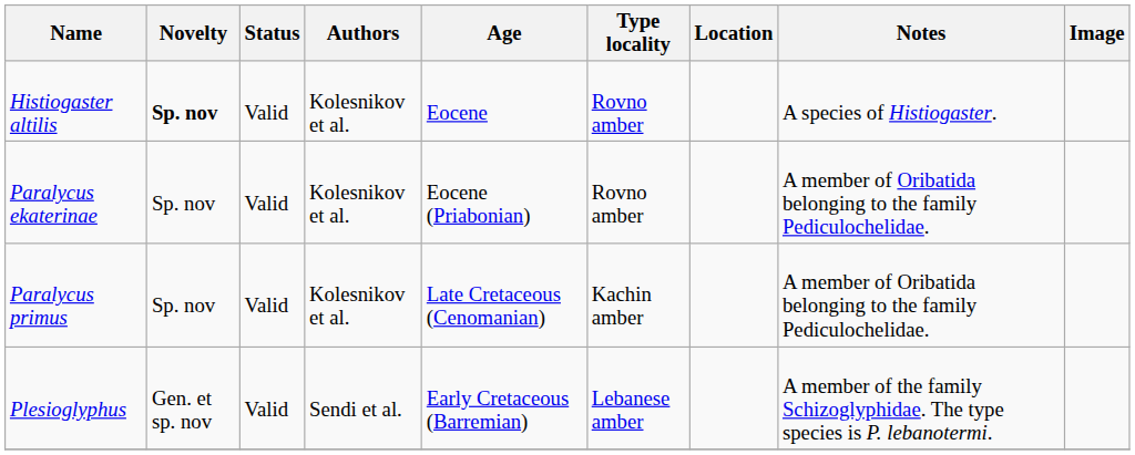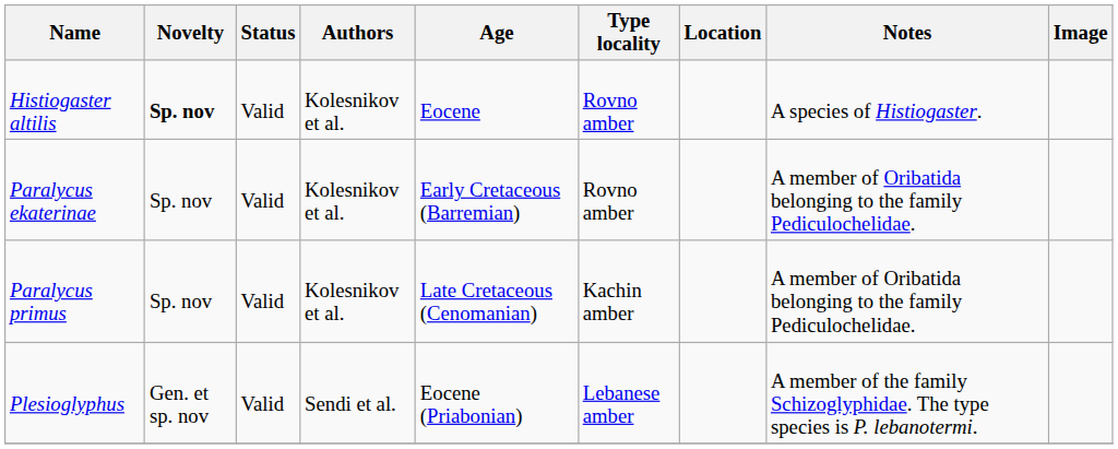Paralycus ekaterinae | Age: Eocene (Priabonian) -> Early Cretaceous (Barremian)
Plesioglyphus | Age: Early Cretaceous (Barremian) -> Eocene (Priabonian)
